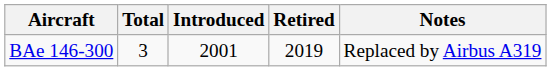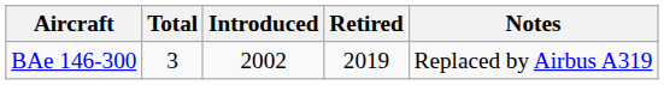BAe 146-300 | Introduced: 2001 -> 2002
